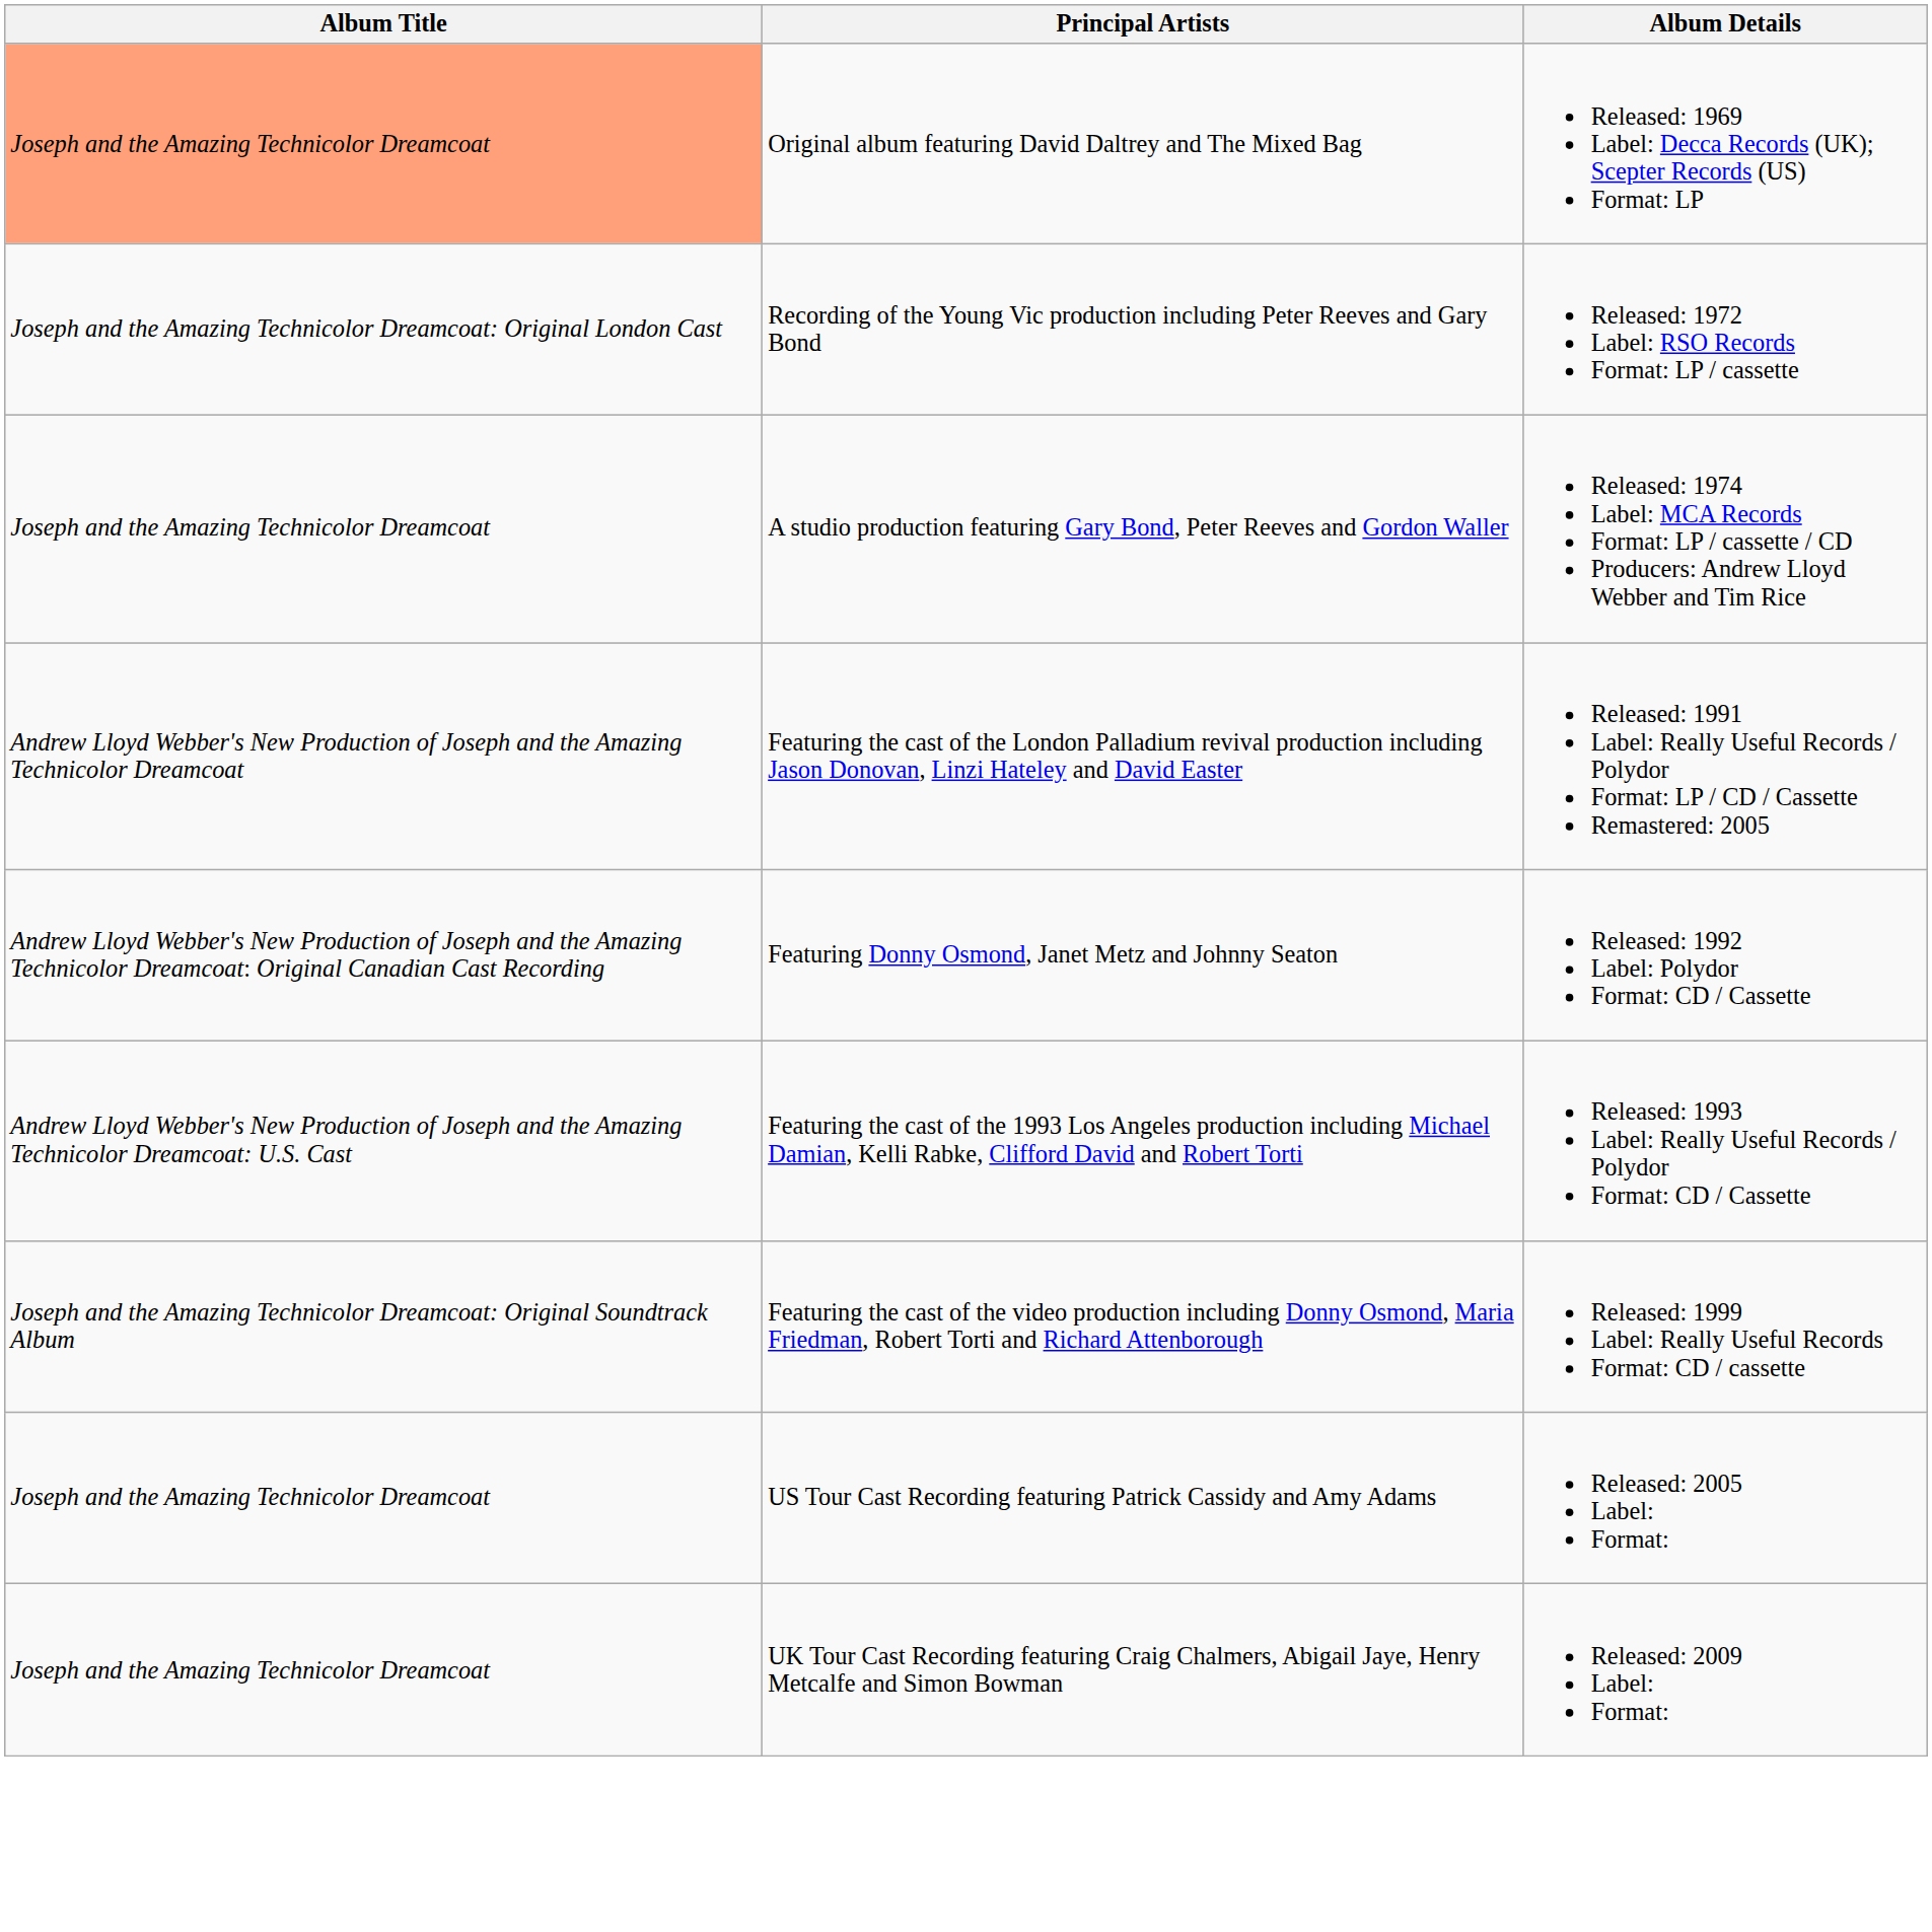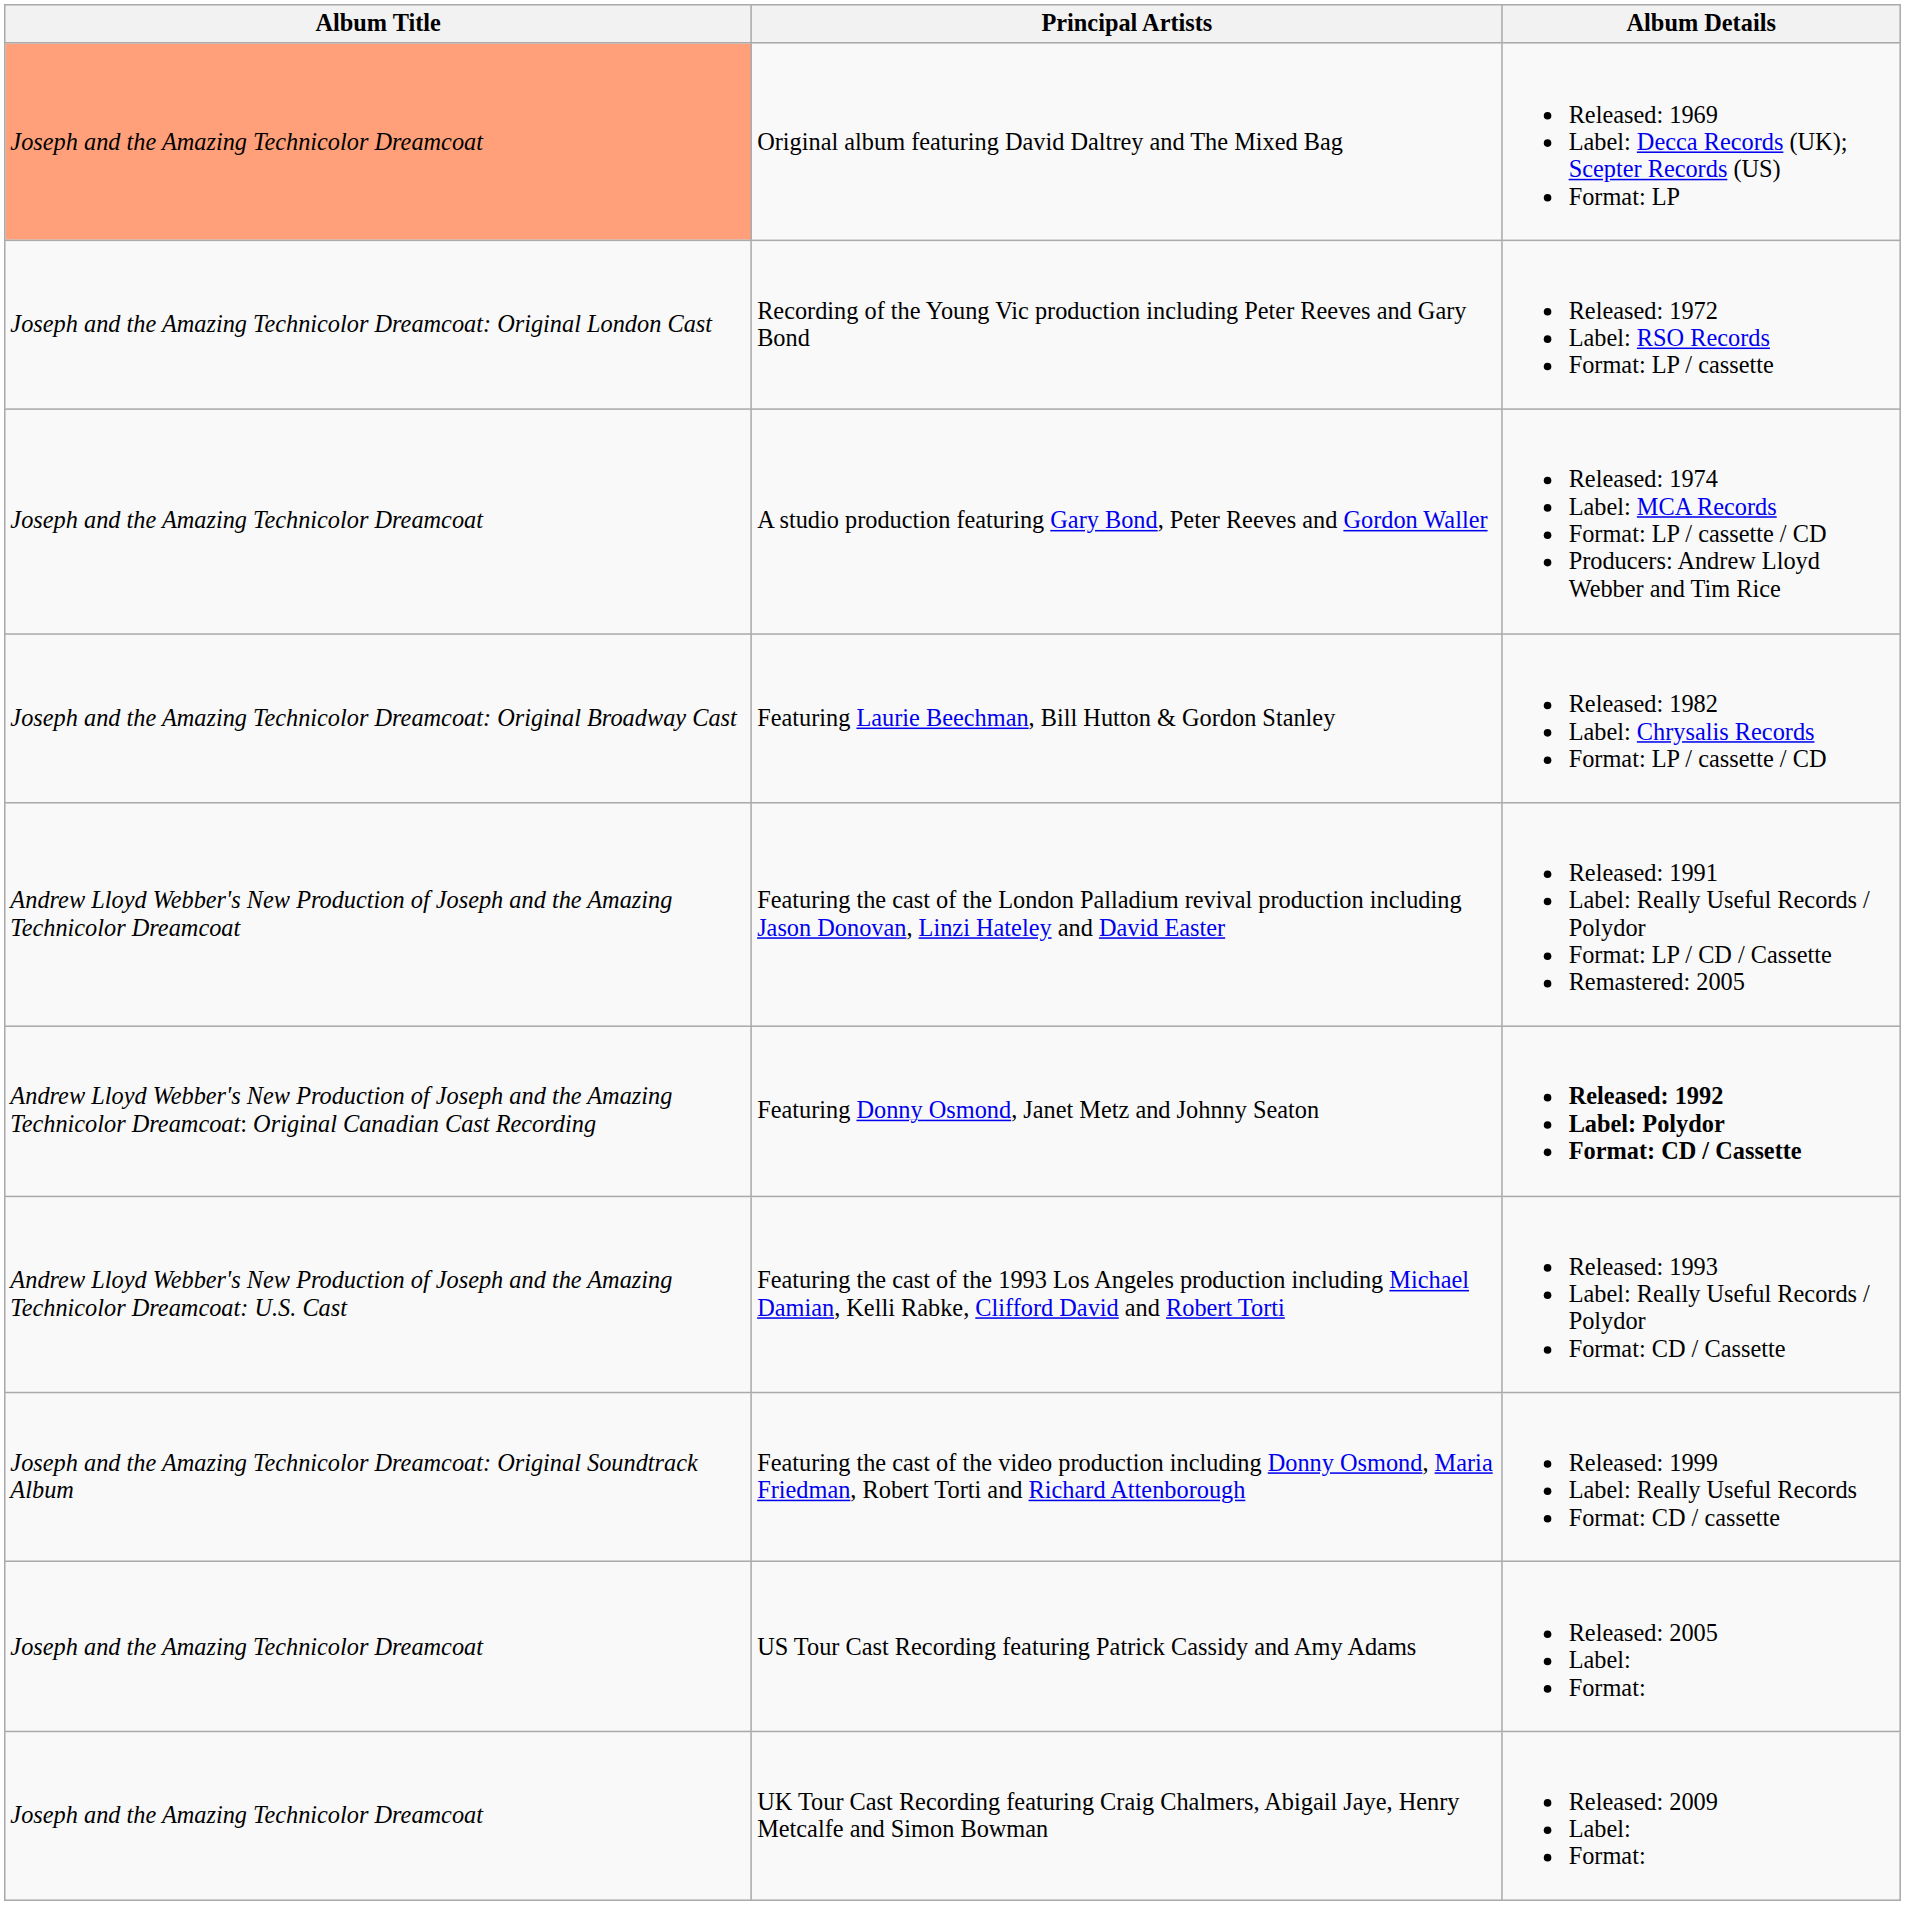+ row: Joseph and the Amazing Technicolor Dreamcoat: Original Broadway Cast | Featuring Laurie Beechman, Bill Hutton & Gordon Stanley | Released: 1982 Label: Chrysalis Records Format: LP / cassette / CD
Featuring Donny Osmond, Janet Metz and Johnny Seaton | Album Details: normal -> bold
